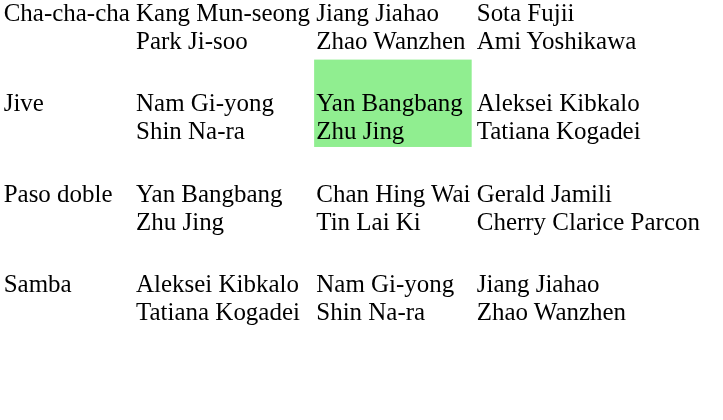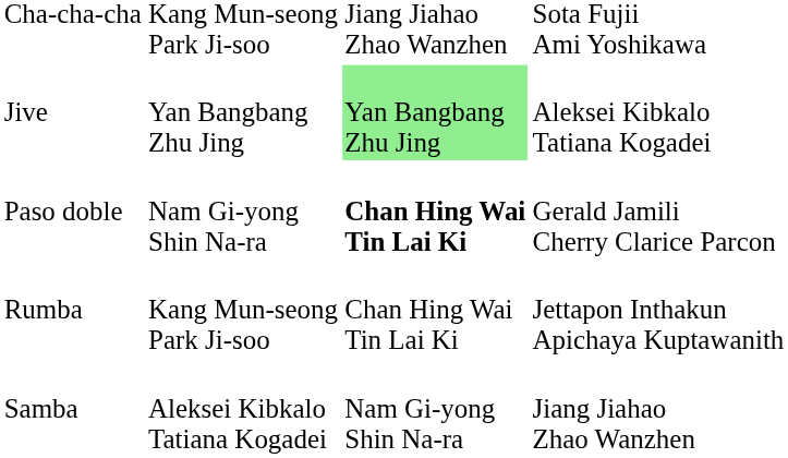Jive | column 2: Nam Gi-yong Shin Na-ra -> Yan Bangbang Zhu Jing
Paso doble | column 2: Yan Bangbang Zhu Jing -> Nam Gi-yong Shin Na-ra
Paso doble | column 3: normal -> bold
+ row: Rumba | Kang Mun-seong Park Ji-soo | Chan Hing Wai Tin Lai Ki | Jettapon Inthakun Apichaya Kuptawanith
